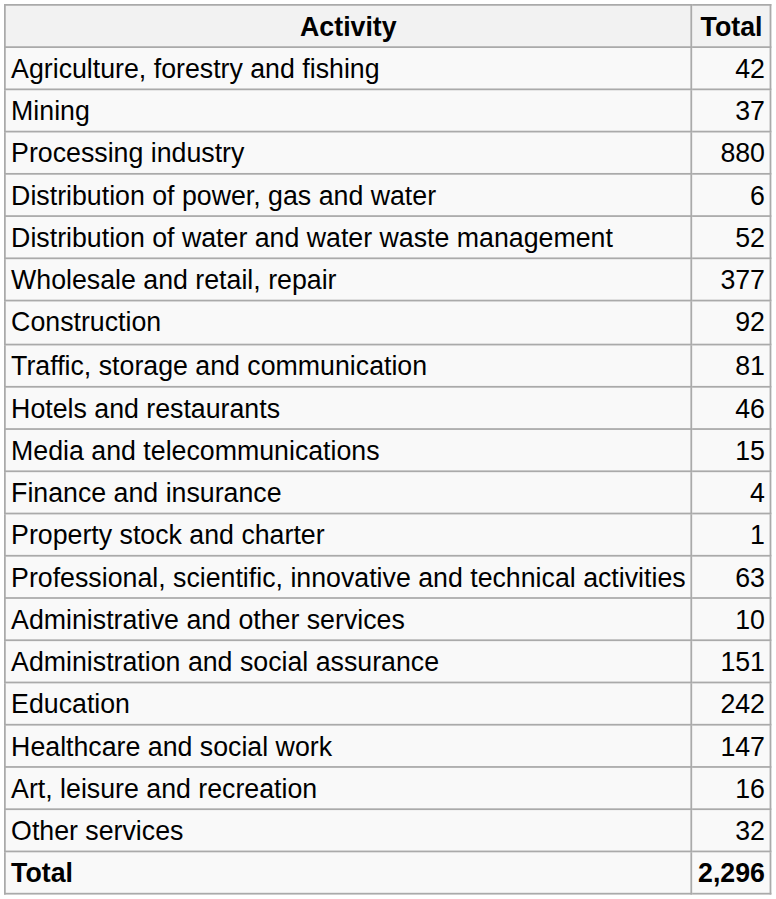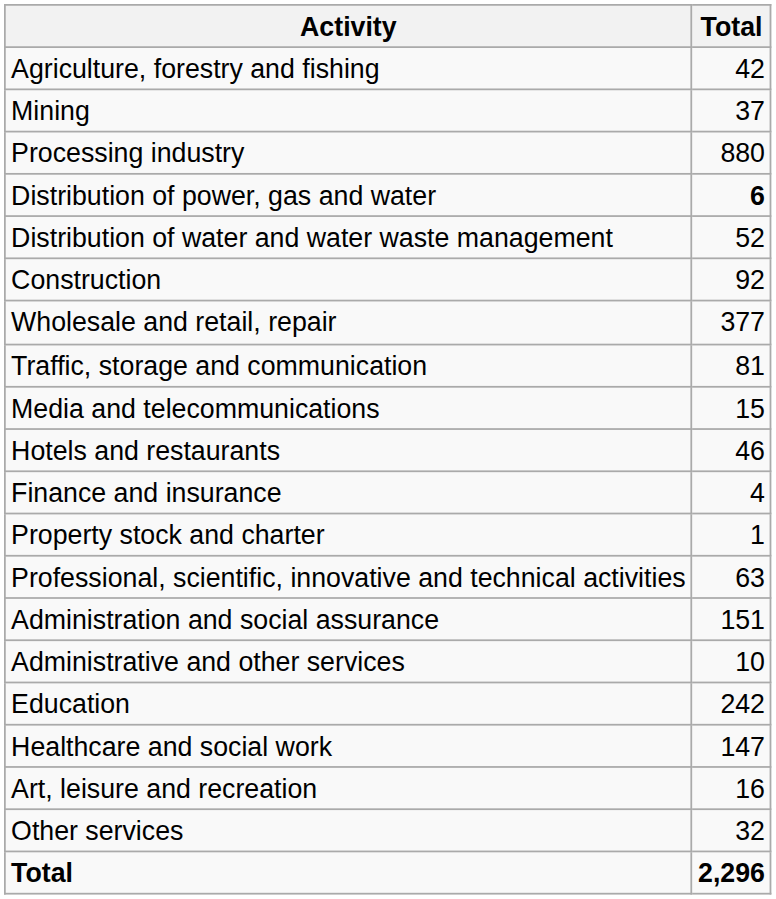Distribution of power, gas and water | Total: normal -> bold
rows swapped: Construction <-> Wholesale and retail, repair
rows swapped: Hotels and restaurants <-> Media and telecommunications
rows swapped: Administrative and other services <-> Administration and social assurance
